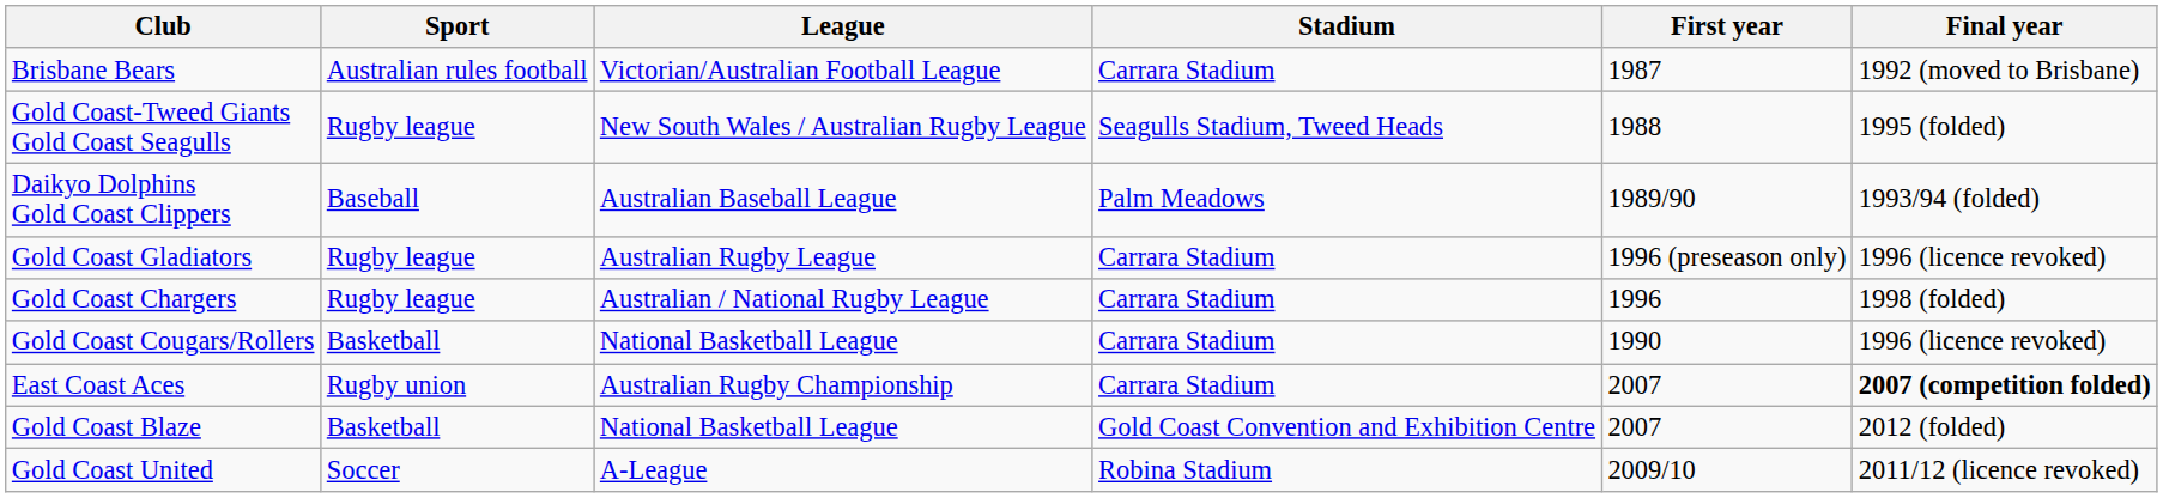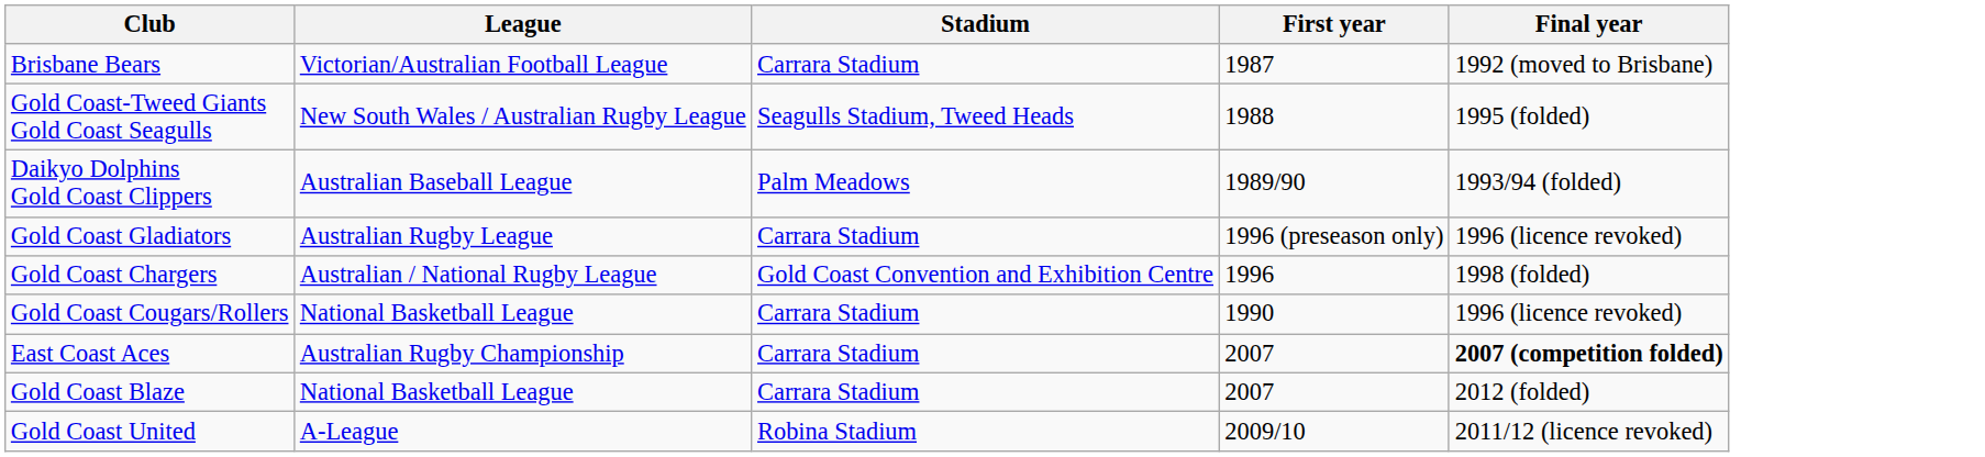- column: Sport | Australian rules football | Rugby league | Baseball | Rugby league | Rugby league | Basketball | Rugby union | Basketball | Soccer
Gold Coast Chargers | Stadium: Carrara Stadium -> Gold Coast Convention and Exhibition Centre
Gold Coast Blaze | Stadium: Gold Coast Convention and Exhibition Centre -> Carrara Stadium
